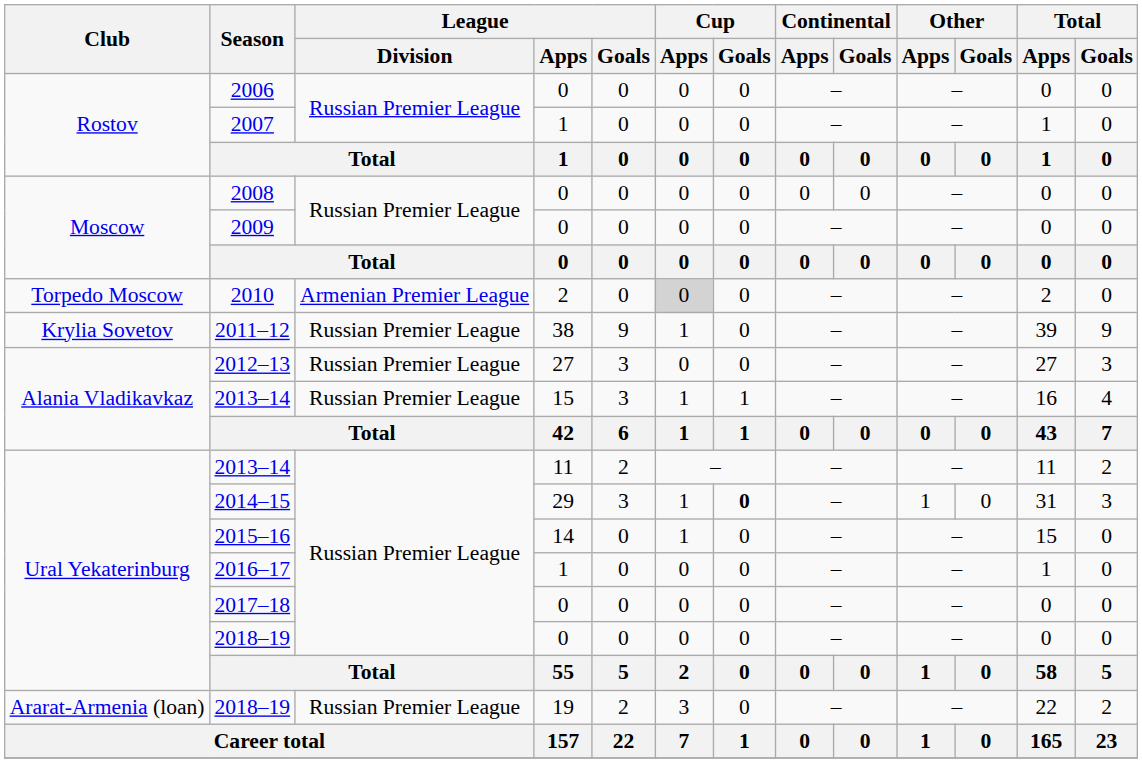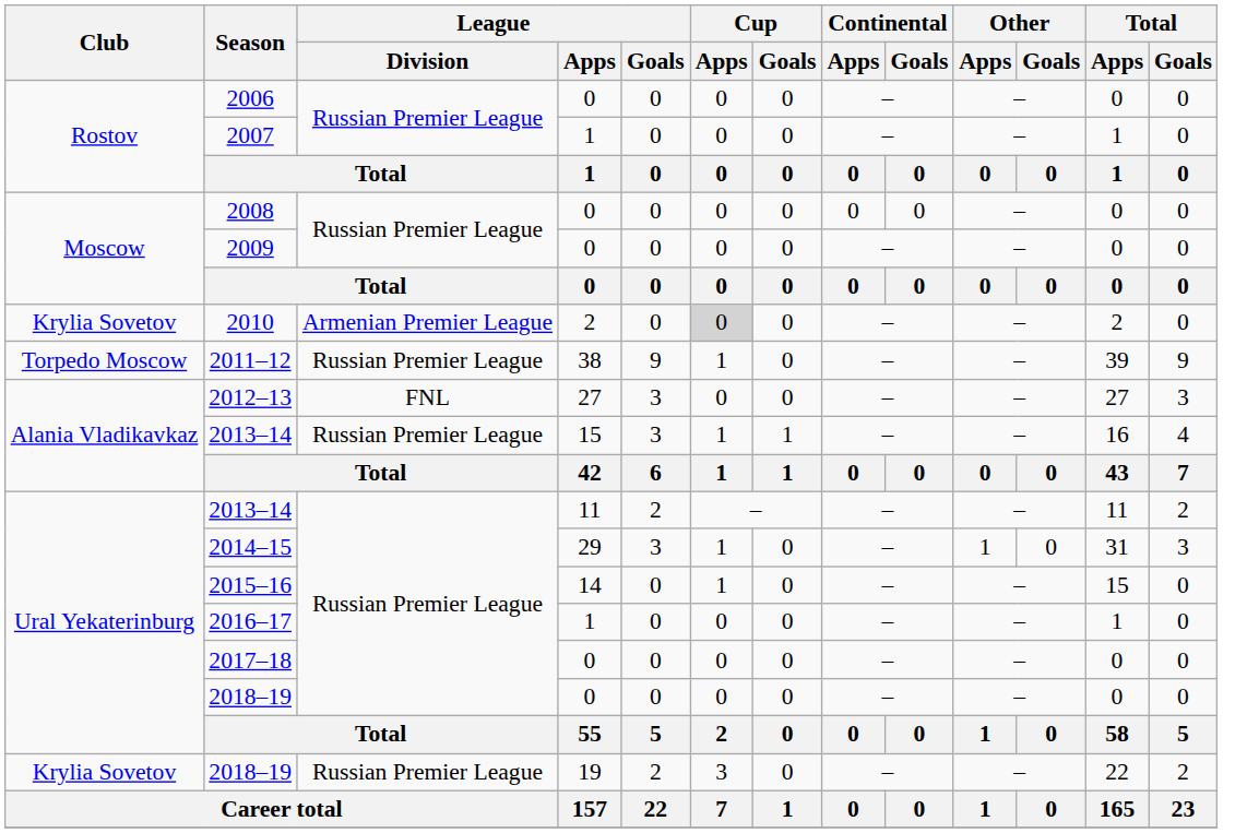2010 | Club: Torpedo Moscow -> Krylia Sovetov
2011–12 | Club: Krylia Sovetov -> Torpedo Moscow
2012–13 | League / Division: Russian Premier League -> FNL
2014–15 | Cup / Goals: bold -> normal
2018–19 / 19 | Club: Ararat-Armenia (loan) -> Krylia Sovetov
